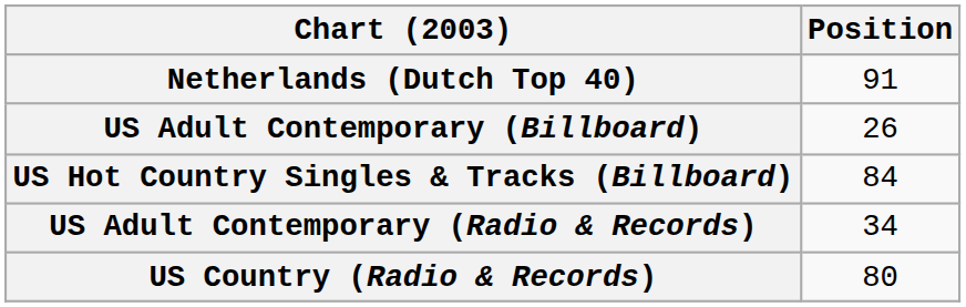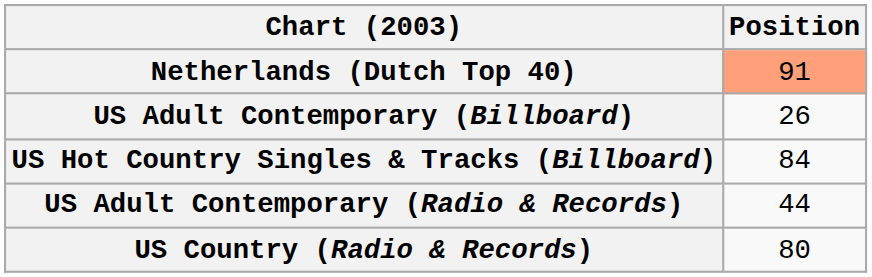Netherlands (Dutch Top 40) | Position: no background -> lightsalmon background
US Adult Contemporary (Radio & Records) | Position: 34 -> 44
